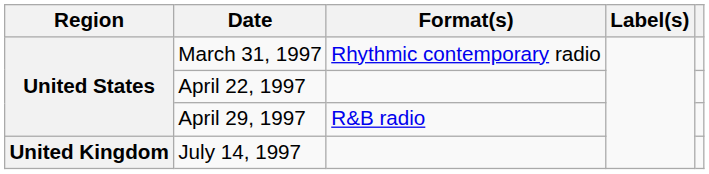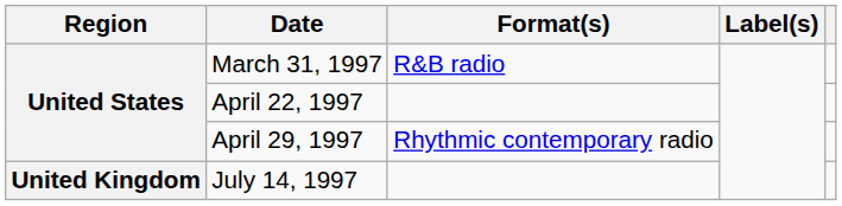March 31, 1997 | Format(s): Rhythmic contemporary radio -> R&B radio
April 29, 1997 | Format(s): R&B radio -> Rhythmic contemporary radio
